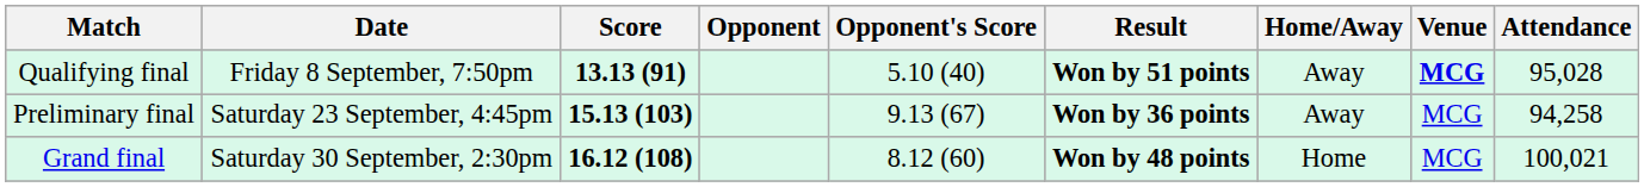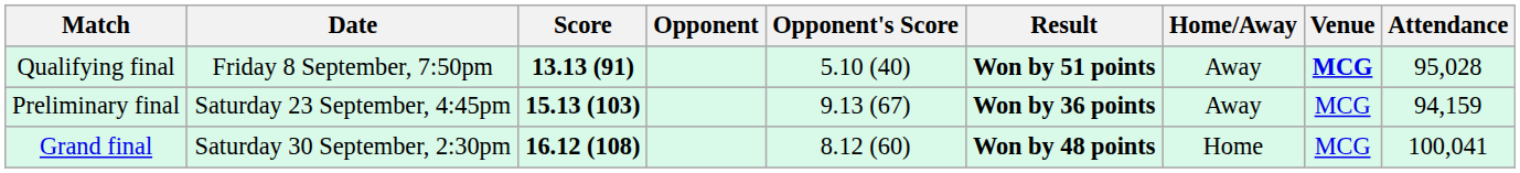Preliminary final | Attendance: 94,258 -> 94,159
Grand final | Attendance: 100,021 -> 100,041
